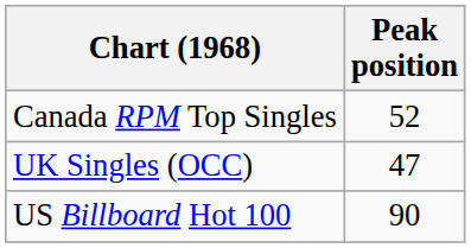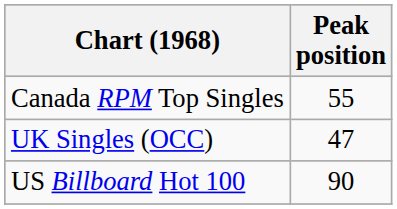Canada RPM Top Singles | Peak position: 52 -> 55
